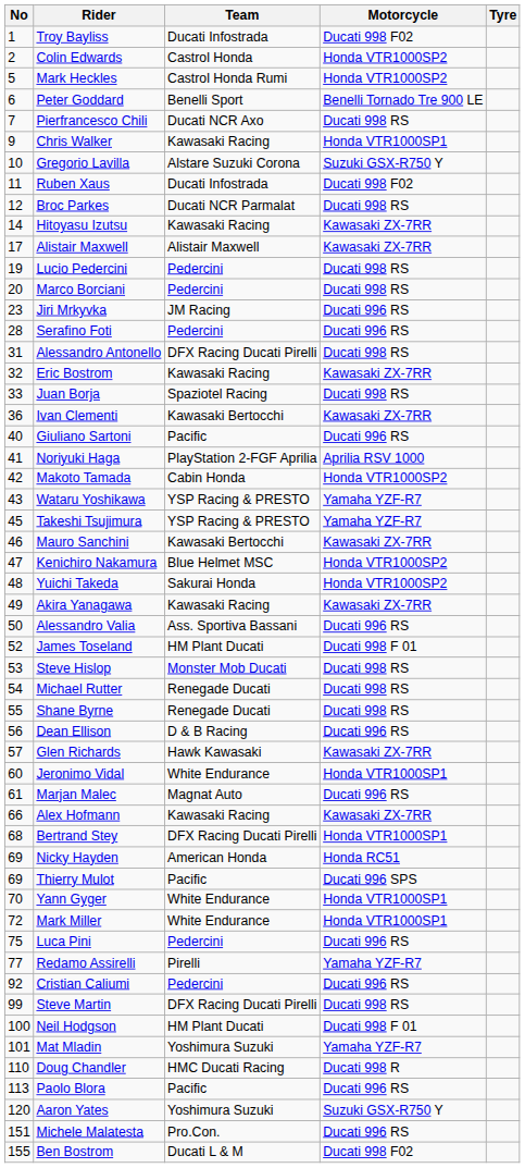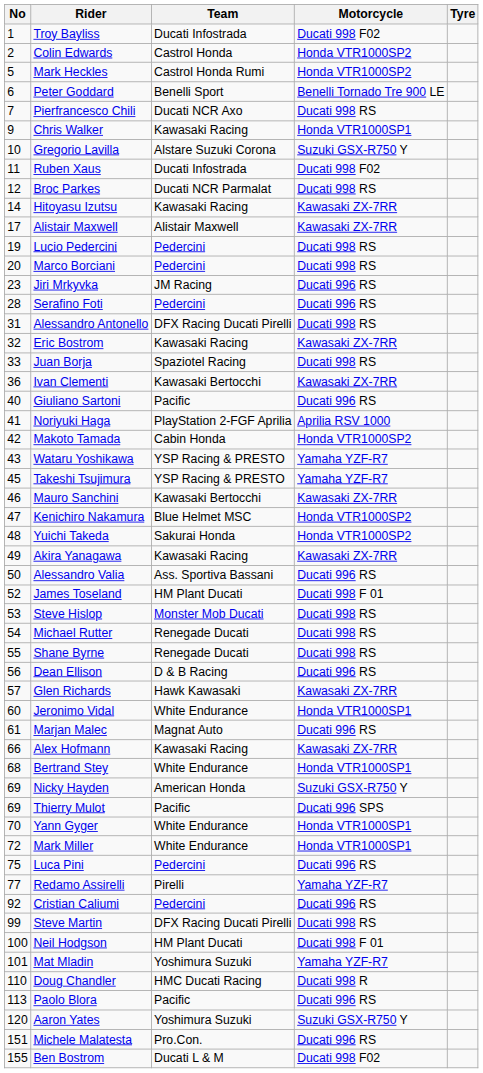Bertrand Stey | Team: DFX Racing Ducati Pirelli -> White Endurance
Nicky Hayden | Motorcycle: Honda RC51 -> Suzuki GSX-R750 Y
